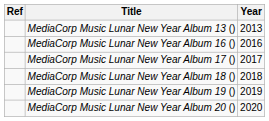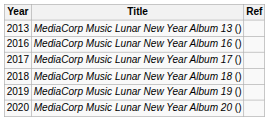columns swapped: Year <-> Ref
